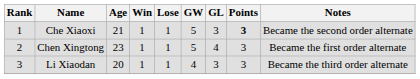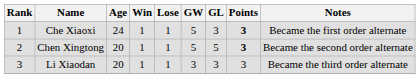Che Xiaoxi | Age: 21 -> 24
Che Xiaoxi | Notes: Became the second order alternate -> Became the first order alternate
Chen Xingtong | Age: 23 -> 20
Chen Xingtong | GL: 4 -> 5
Chen Xingtong | Points: normal -> bold
Chen Xingtong | Notes: Became the first order alternate -> Became the second order alternate
Li Xiaodan | GW: 4 -> 3
